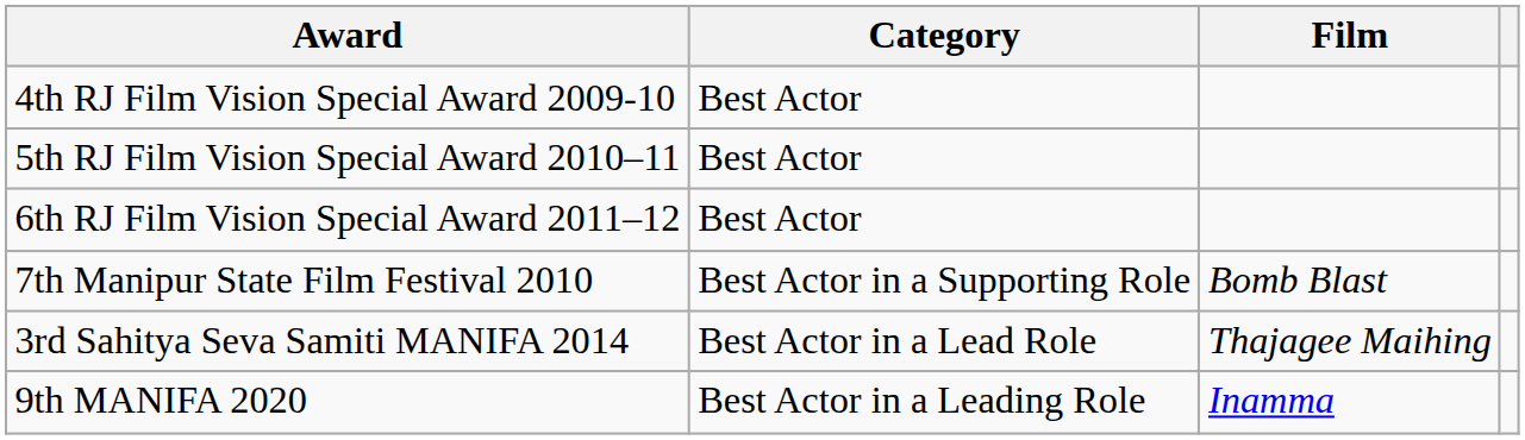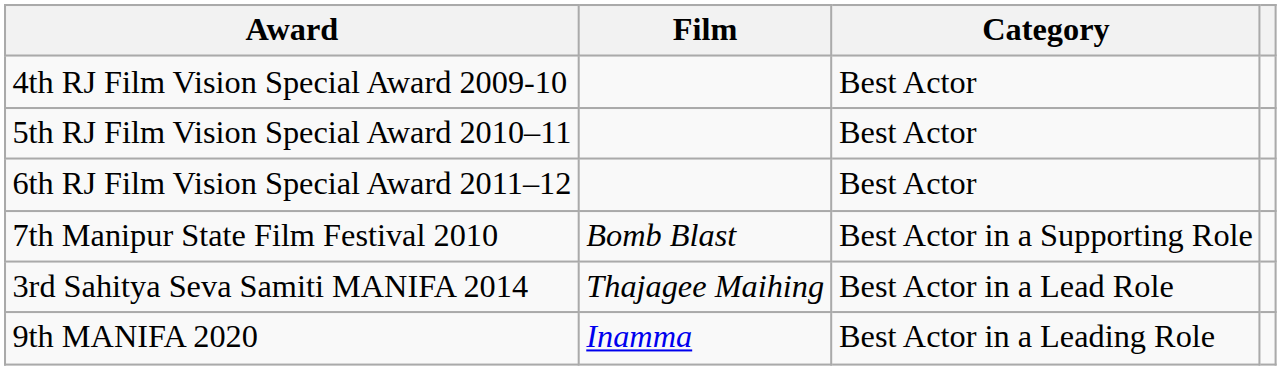columns swapped: Category <-> Film
